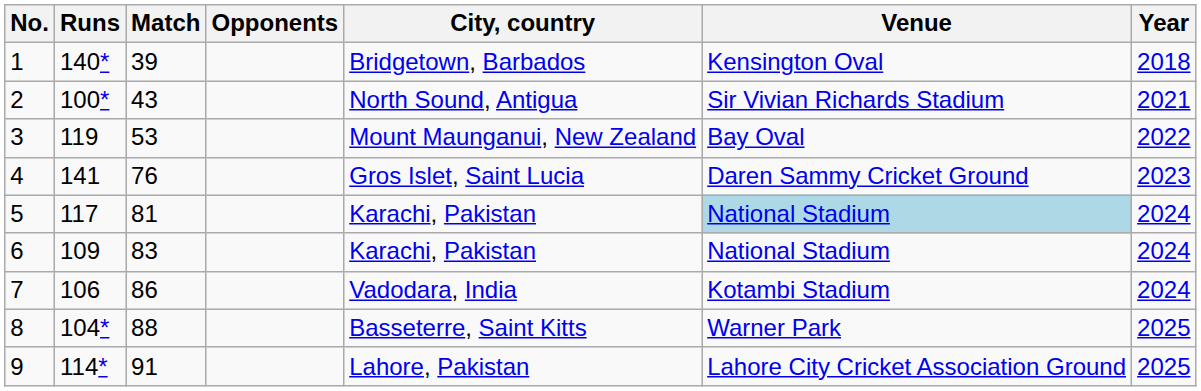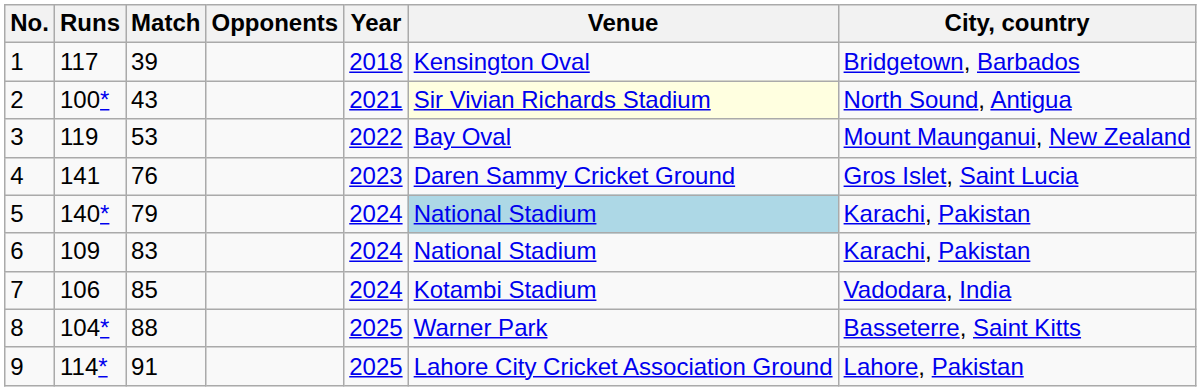columns swapped: City, country <-> Year
1 | Runs: 140* -> 117
2 | Venue: no background -> lightyellow background
5 | Runs: 117 -> 140*
5 | Match: 81 -> 79
7 | Match: 86 -> 85
